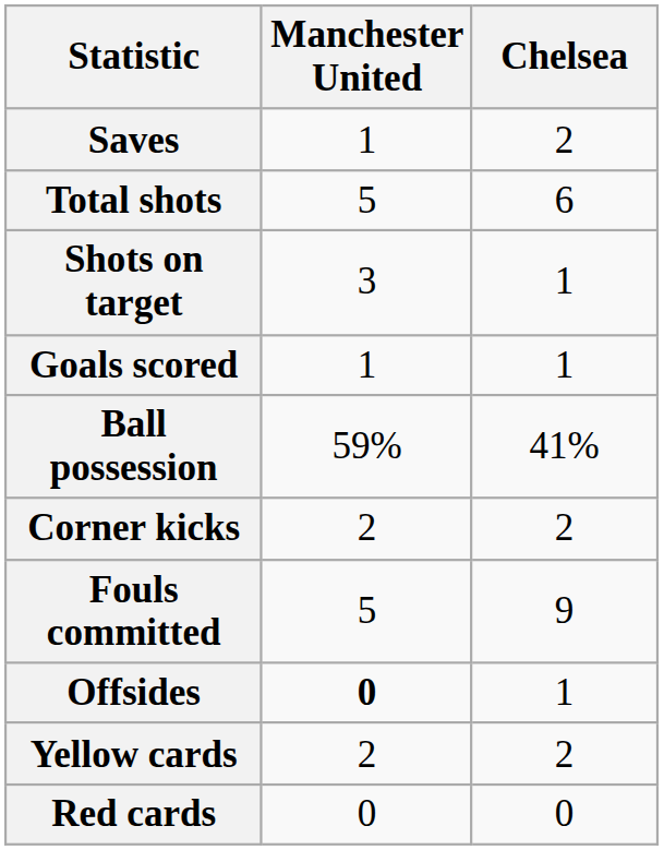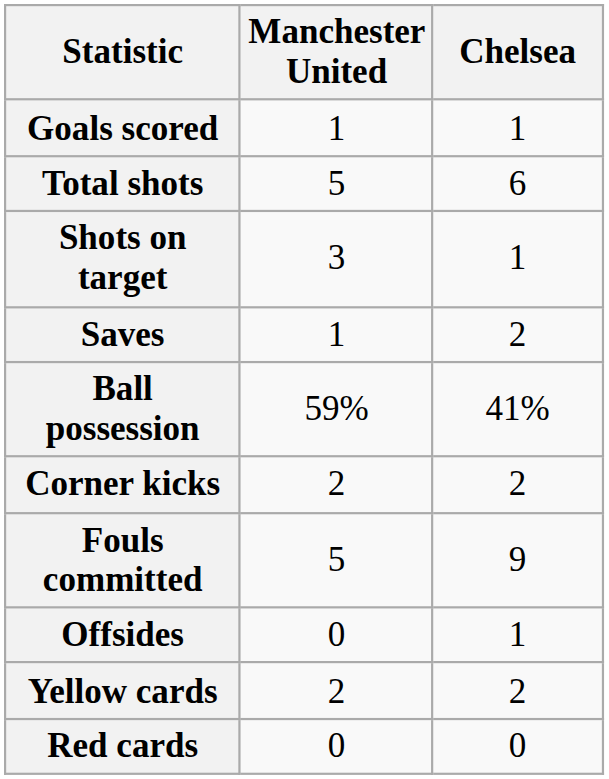rows swapped: Goals scored <-> Saves
Offsides | Manchester United: bold -> normal
